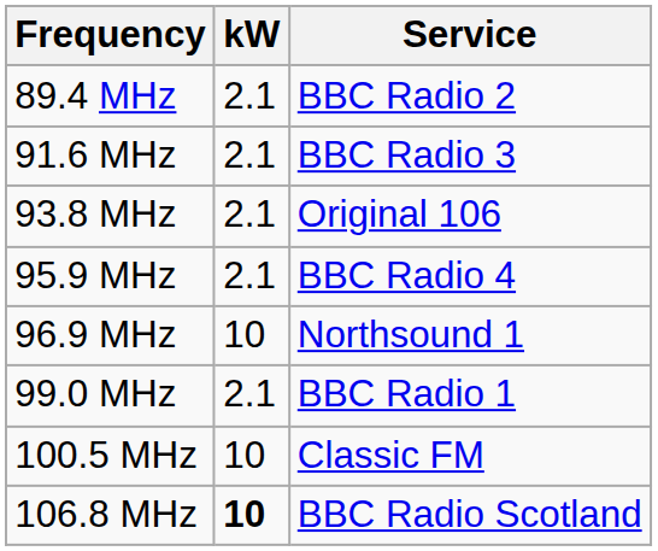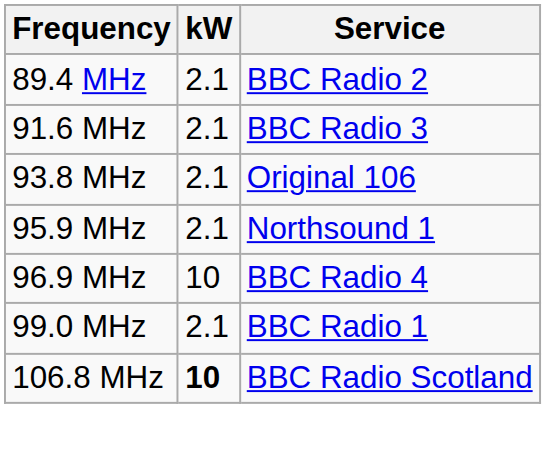95.9 MHz | Service: BBC Radio 4 -> Northsound 1
96.9 MHz | Service: Northsound 1 -> BBC Radio 4
- row: 100.5 MHz | 10 | Classic FM
